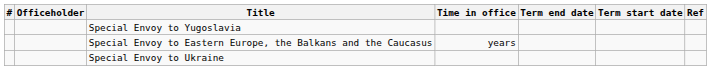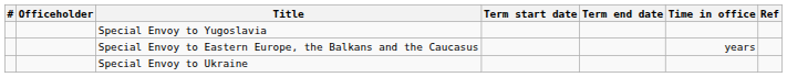columns swapped: Term start date <-> Time in office
